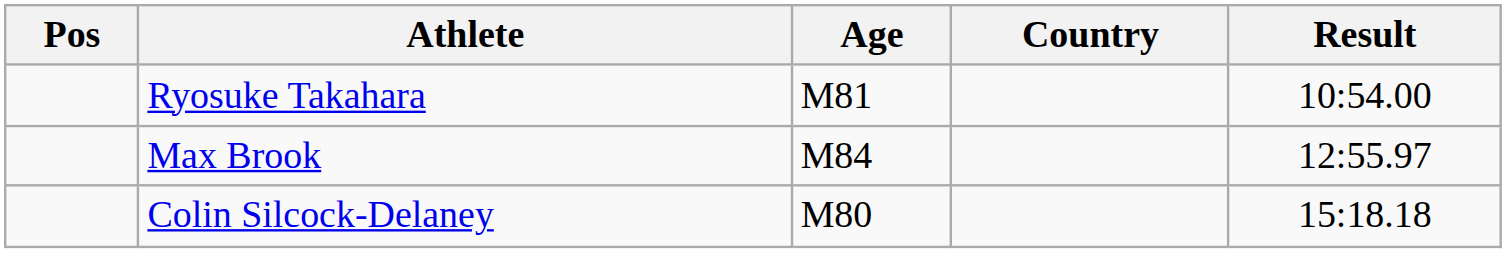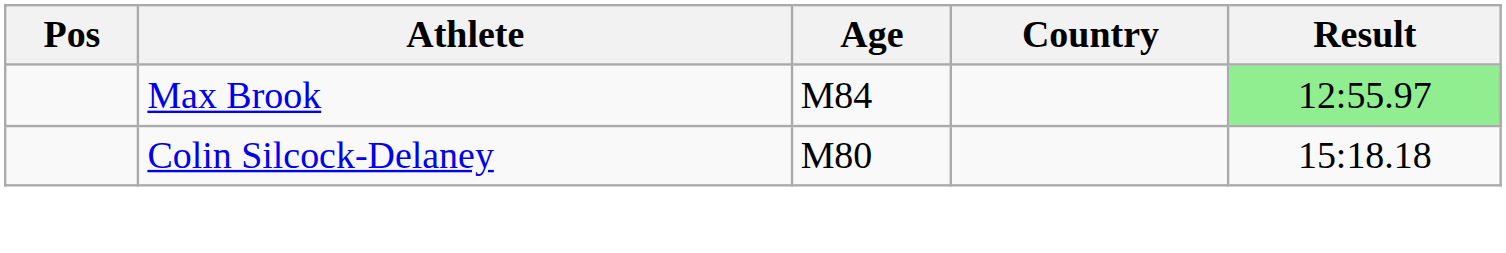- row: Ryosuke Takahara | M81 | 10:54.00
Max Brook | Result: no background -> lightgreen background
